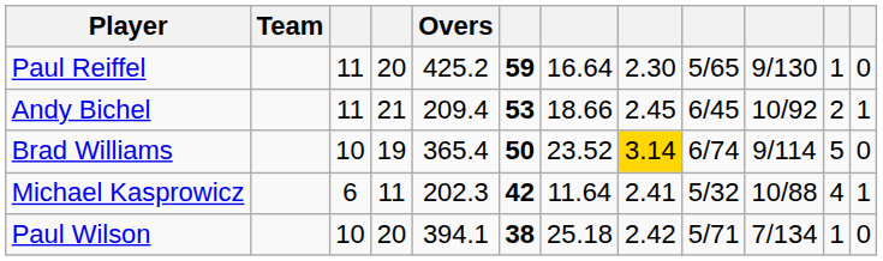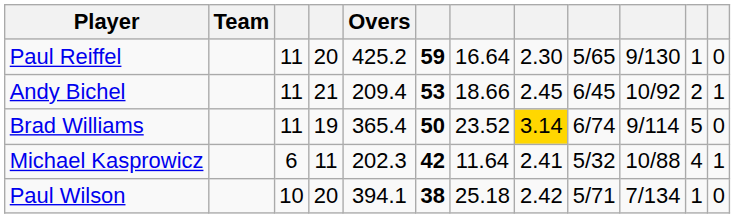Brad Williams | column 3: 10 -> 11
